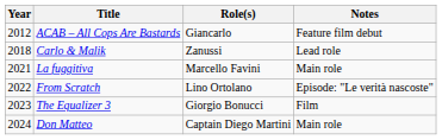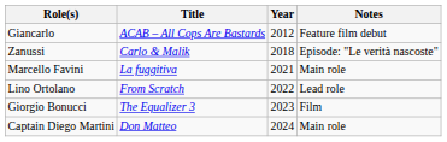columns swapped: Year <-> Role(s)
Carlo & Malik | Notes: Lead role -> Episode: "Le verità nascoste"
From Scratch | Notes: Episode: "Le verità nascoste" -> Lead role
